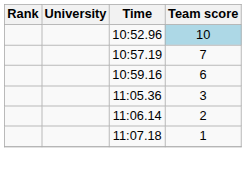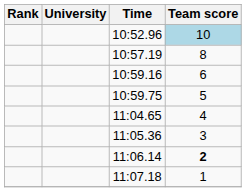10:57.19 | Team score: 7 -> 8
+ row: 10:59.75 | 5
+ row: 11:04.65 | 4
11:06.14 | Team score: normal -> bold
